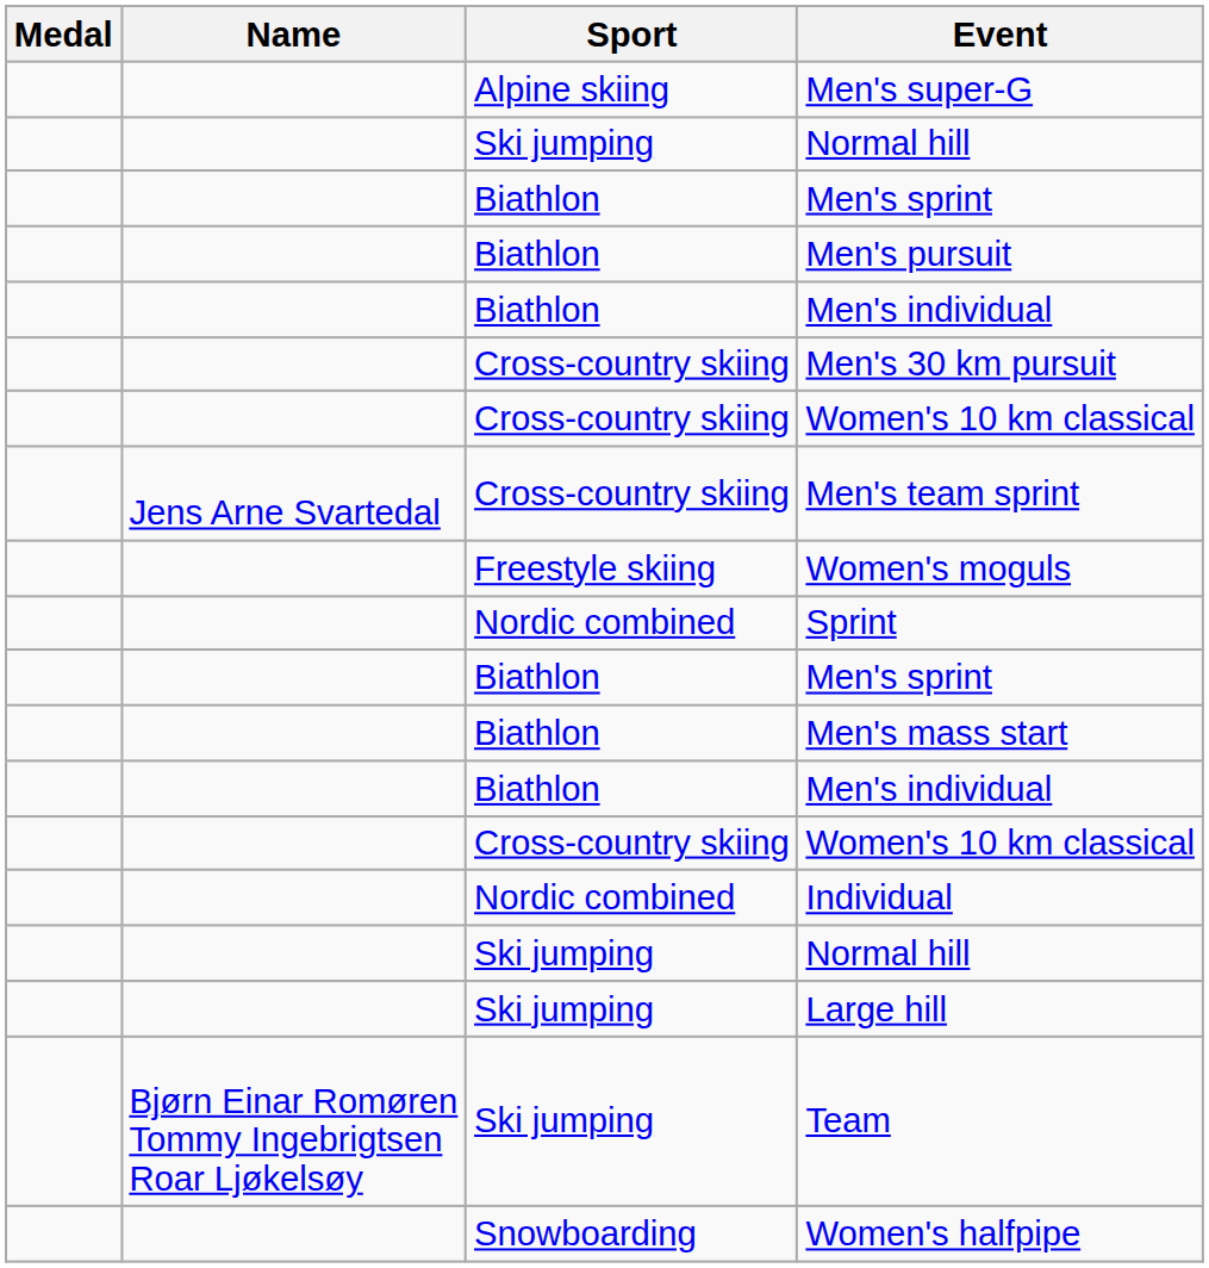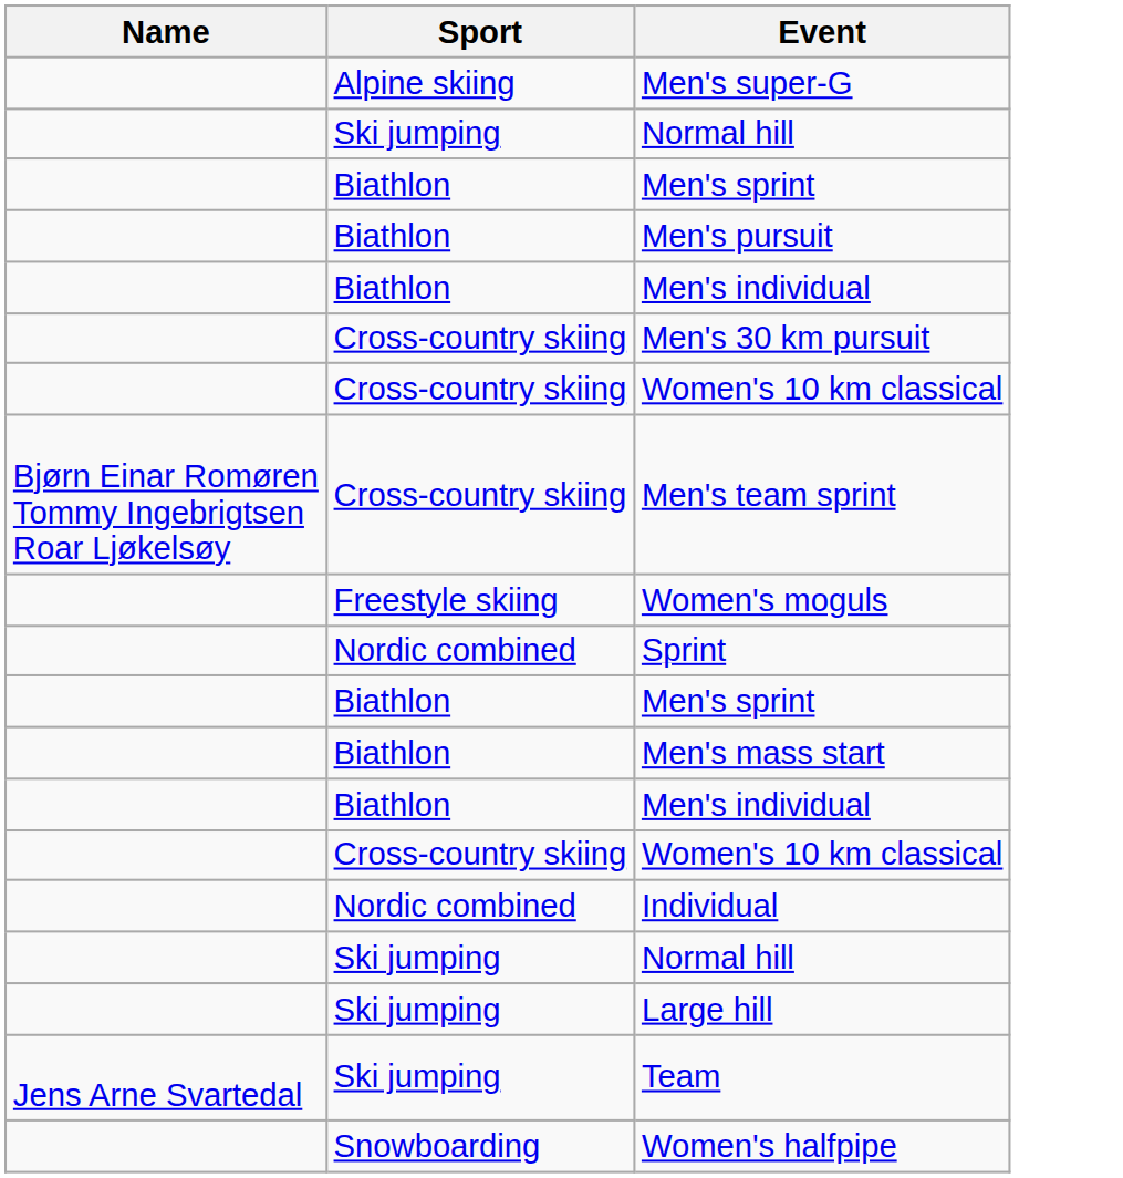- column: Medal
Men's team sprint | Name: Jens Arne Svartedal -> Bjørn Einar Romøren Tommy Ingebrigtsen Roar Ljøkelsøy
Team | Name: Bjørn Einar Romøren Tommy Ingebrigtsen Roar Ljøkelsøy -> Jens Arne Svartedal
